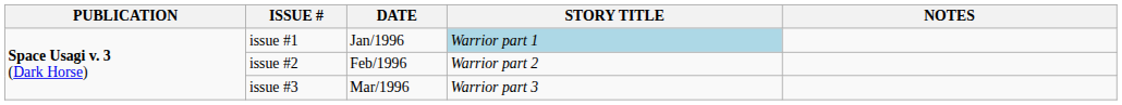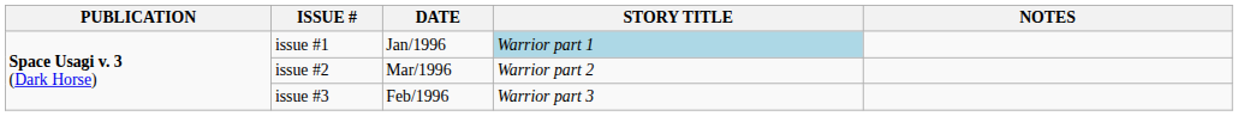issue #2 | DATE: Feb/1996 -> Mar/1996
issue #3 | DATE: Mar/1996 -> Feb/1996
